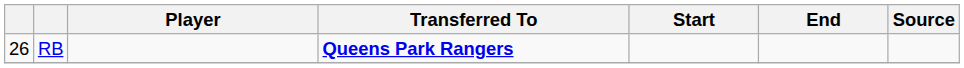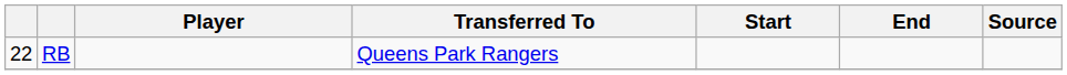RB | column 1: 26 -> 22
RB | Transferred To: bold -> normal
